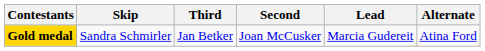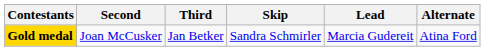columns swapped: Skip <-> Second
